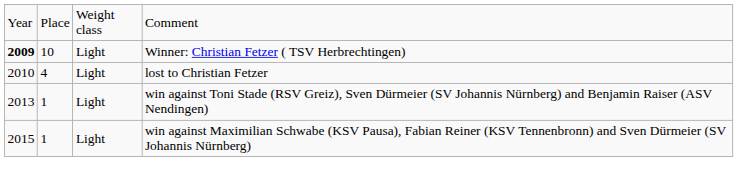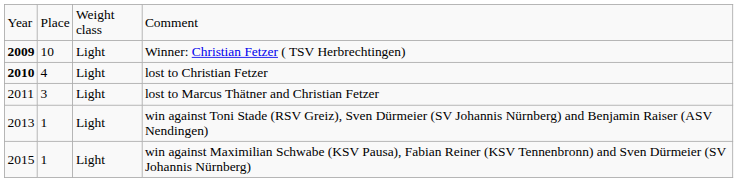lost to Christian Fetzer | column 1: normal -> bold
+ row: 2011 | 3 | Light | lost to Marcus Thätner and Christian Fetzer
